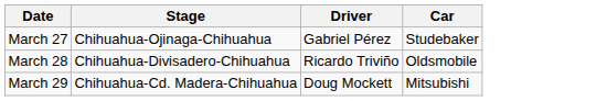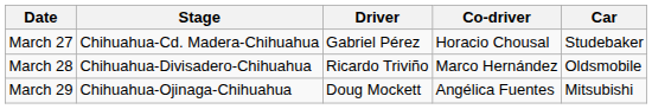+ column: Co-driver | Horacio Chousal | Marco Hernández | Angélica Fuentes
March 27 | Stage: Chihuahua-Ojinaga-Chihuahua -> Chihuahua-Cd. Madera-Chihuahua
March 29 | Stage: Chihuahua-Cd. Madera-Chihuahua -> Chihuahua-Ojinaga-Chihuahua
